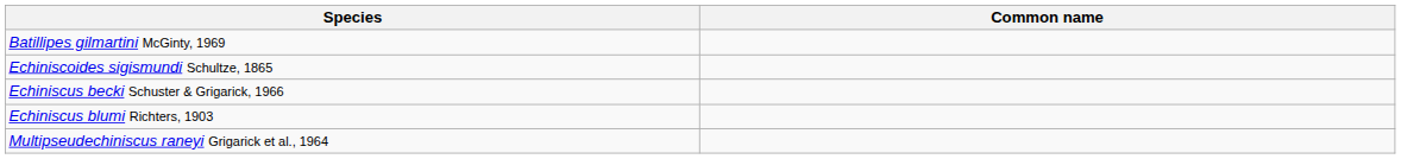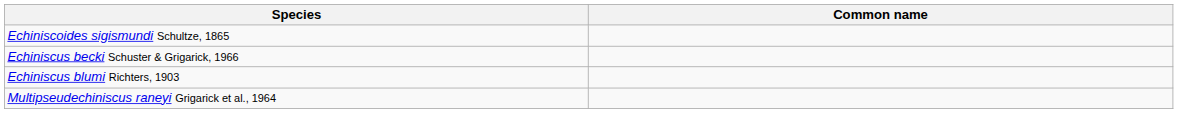- row: Batillipes gilmartini McGinty, 1969
